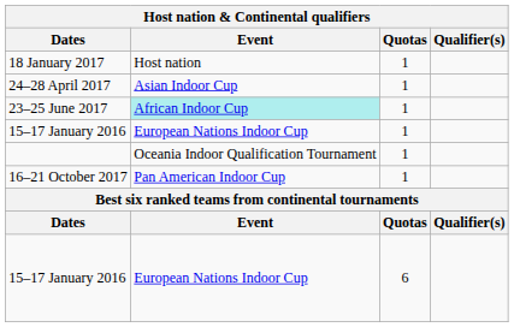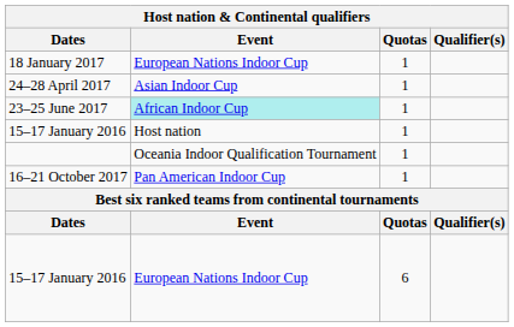18 January 2017 | Event: Host nation -> European Nations Indoor Cup
15–17 January 2016 / 1 | Event: European Nations Indoor Cup -> Host nation
